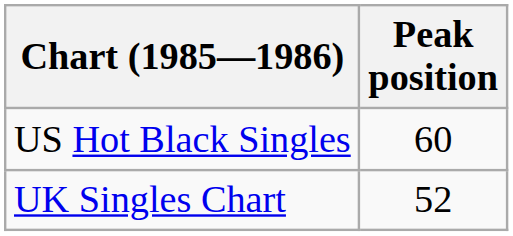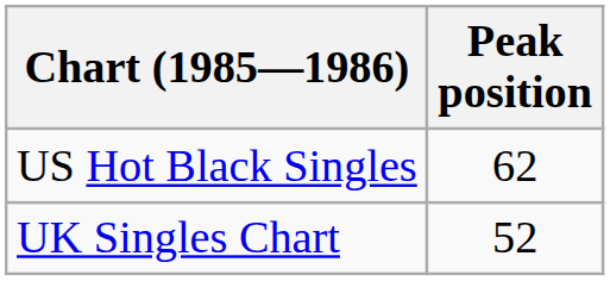US Hot Black Singles | Peak position: 60 -> 62
